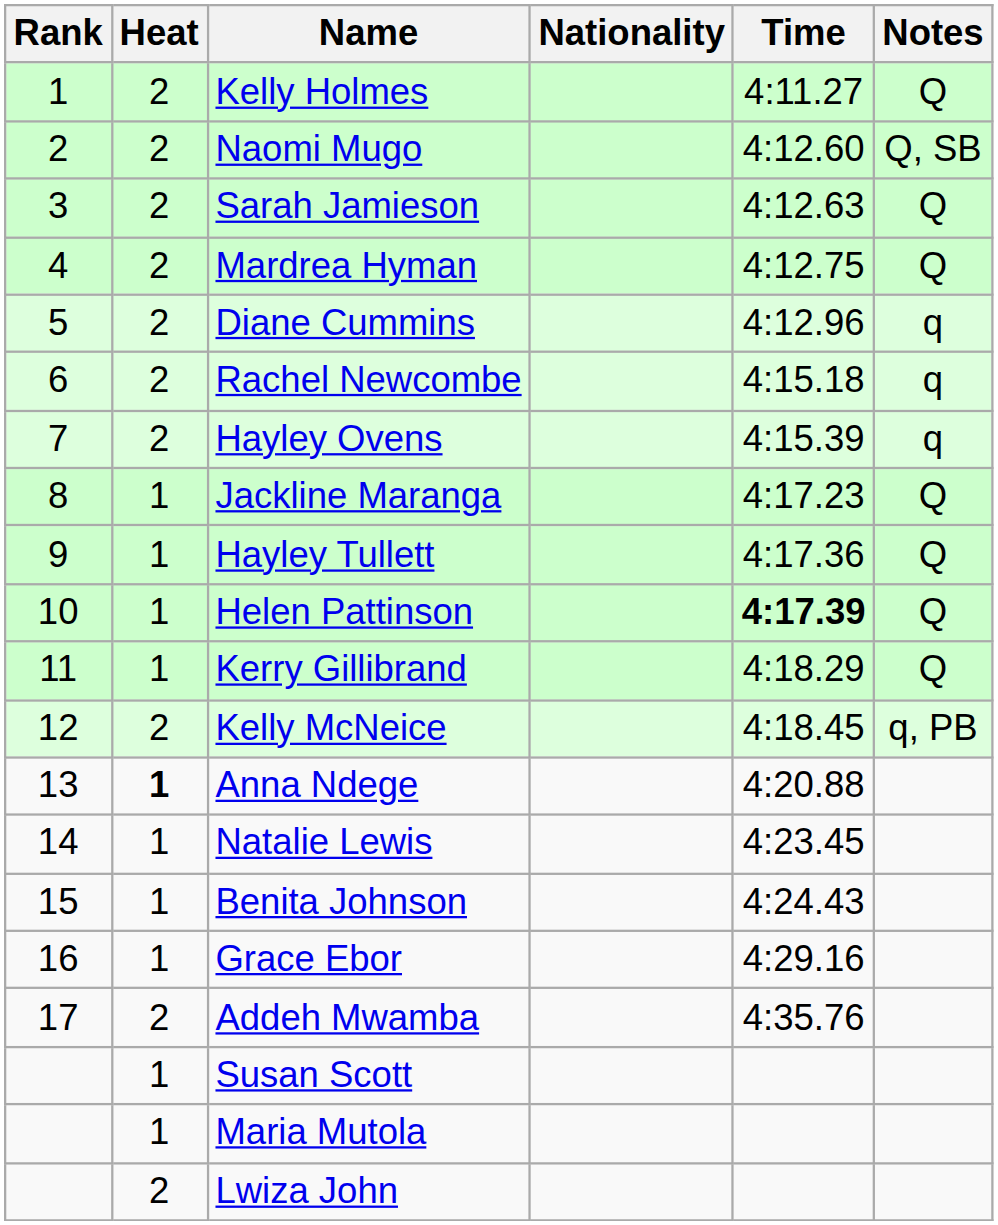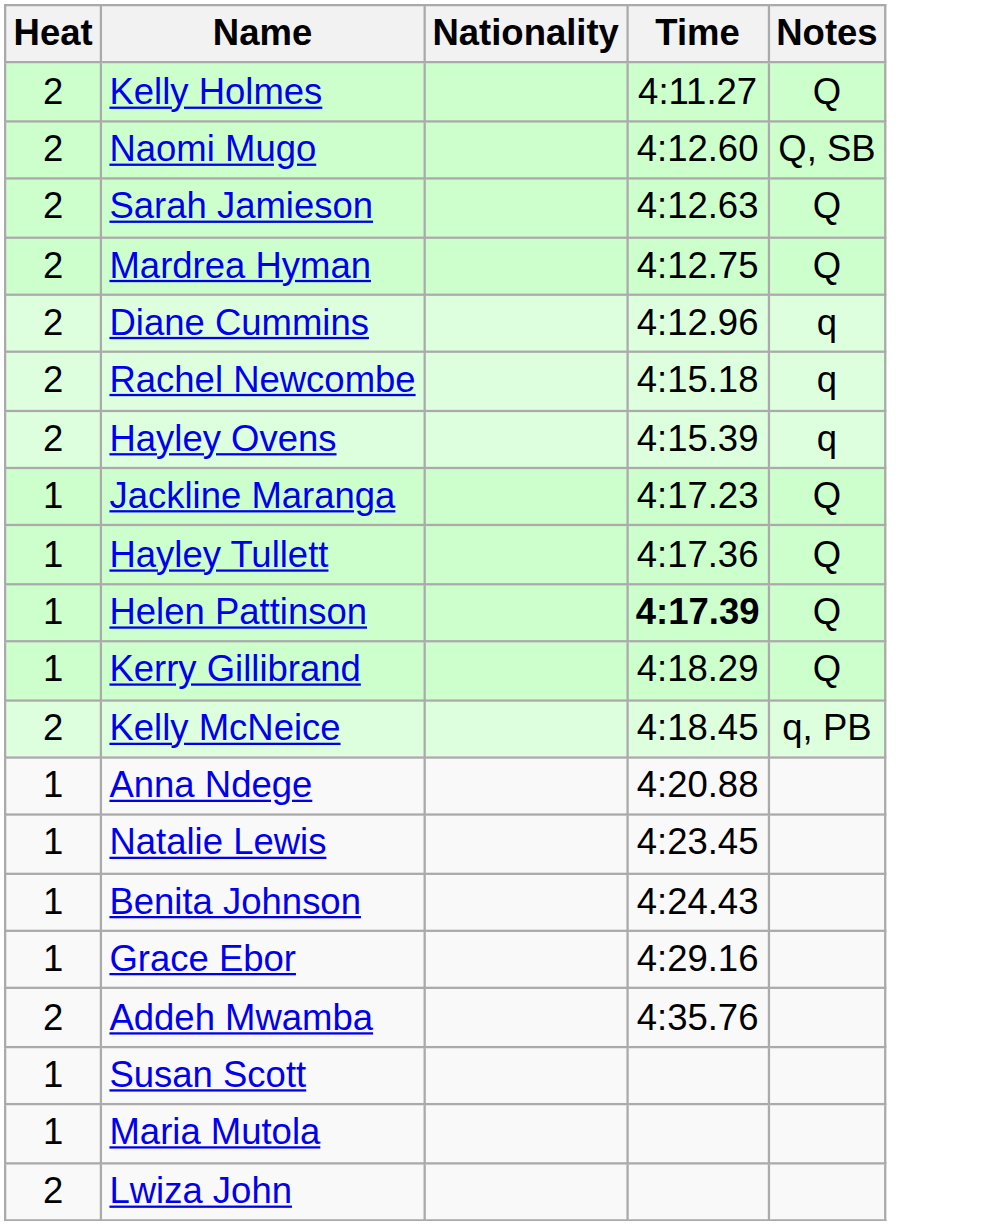- column: Rank | 1 | 2 | 3 | 4 | 5 | 6 | 7 | 8 | 9 | 10 | 11 | 12 | 13 | 14 | 15 | 16 | 17
Anna Ndege | Heat: bold -> normal
